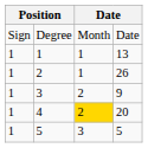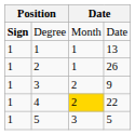Degree | column 1: normal -> bold
4 | column 4: 20 -> 22
